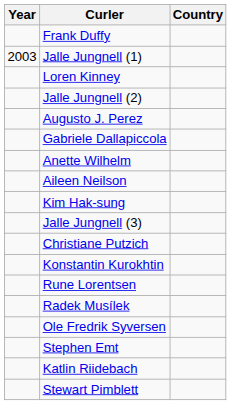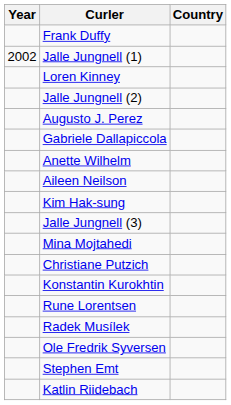Jalle Jungnell (1) | Year: 2003 -> 2002
+ row: Mina Mojtahedi
- row: Stewart Pimblett
